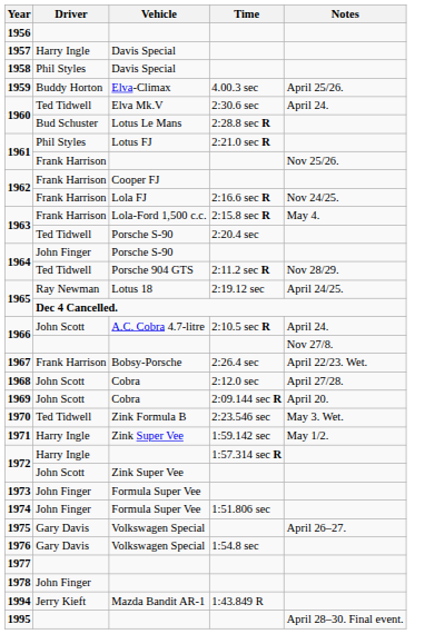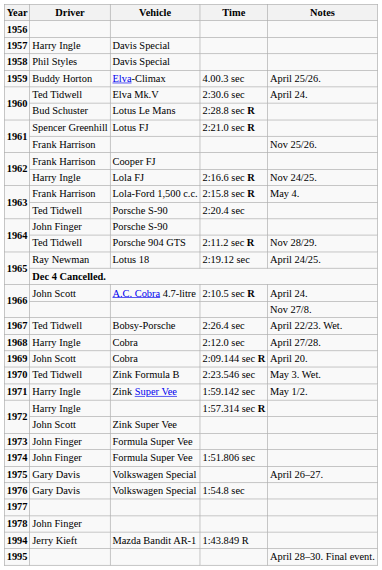1961 / Lotus FJ | Driver: Phil Styles -> Spencer Greenhill
1962 / Lola FJ | Driver: Frank Harrison -> Harry Ingle
1967 | Driver: Frank Harrison -> Ted Tidwell
1968 | Driver: John Scott -> Harry Ingle
